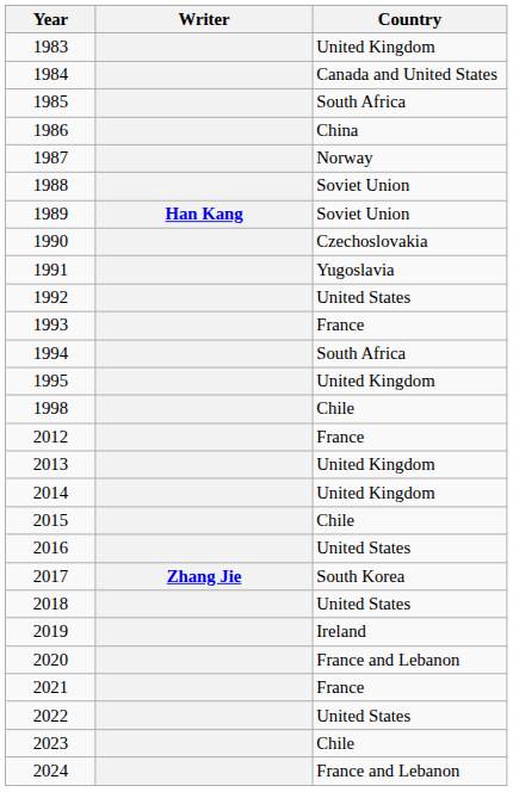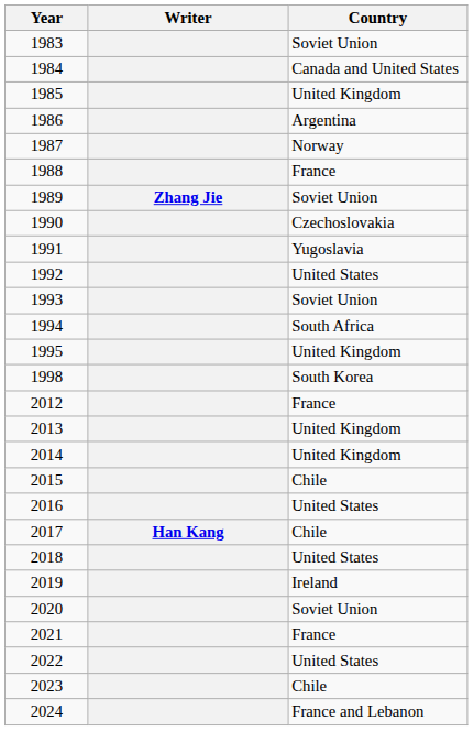1983 | Country: United Kingdom -> Soviet Union
1985 | Country: South Africa -> United Kingdom
1986 | Country: China -> Argentina
1988 | Country: Soviet Union -> France
1989 | Writer: Han Kang -> Zhang Jie
1993 | Country: France -> Soviet Union
1998 | Country: Chile -> South Korea
2017 | Writer: Zhang Jie -> Han Kang
2017 | Country: South Korea -> Chile
2020 | Country: France and Lebanon -> Soviet Union
